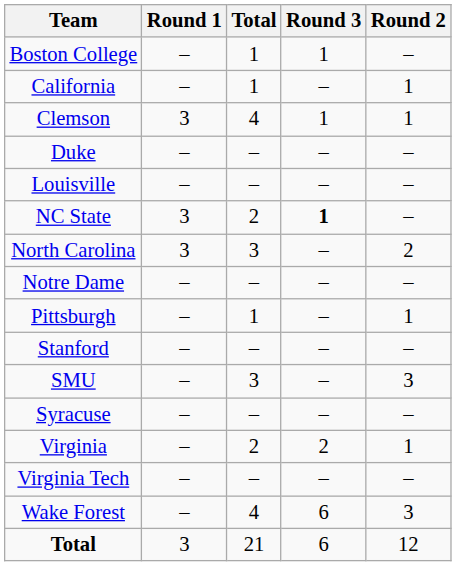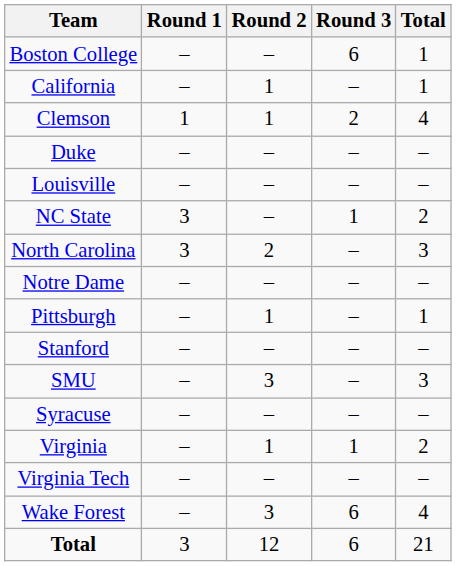columns swapped: Round 2 <-> Total
Boston College | Round 3: 1 -> 6
Clemson | Round 1: 3 -> 1
Clemson | Round 3: 1 -> 2
NC State | Round 3: bold -> normal
Virginia | Round 3: 2 -> 1
